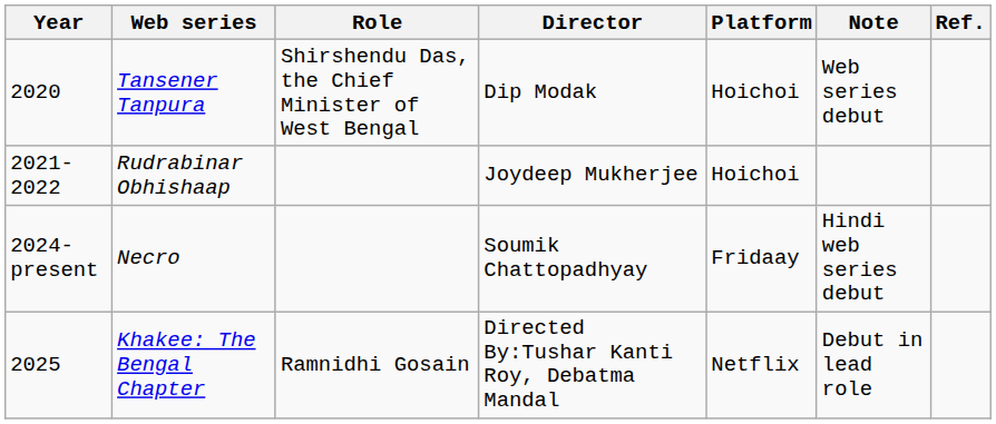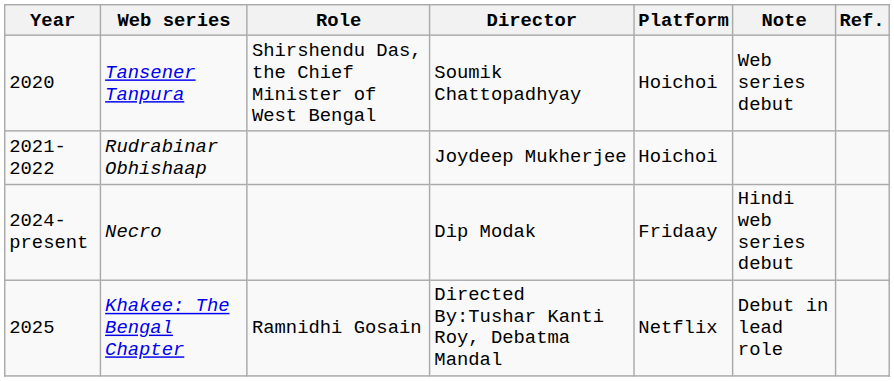Tansener Tanpura | Director: Dip Modak -> Soumik Chattopadhyay
Necro | Director: Soumik Chattopadhyay -> Dip Modak
